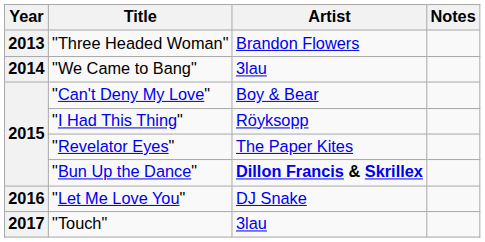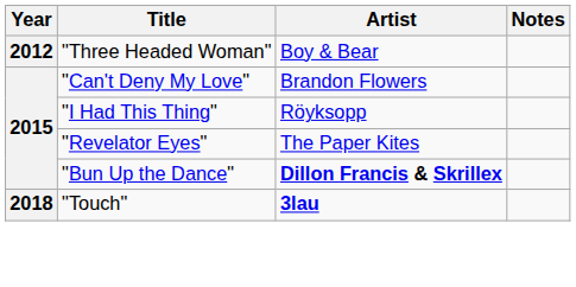"Three Headed Woman" | Year: 2013 -> 2012
"Three Headed Woman" | Artist: Brandon Flowers -> Boy & Bear
- row: 2014 | "We Came to Bang" | 3lau
"Can't Deny My Love" | Artist: Boy & Bear -> Brandon Flowers
- row: 2016 | "Let Me Love You" | DJ Snake
"Touch" | Year: 2017 -> 2018
"Touch" | Artist: normal -> bold
